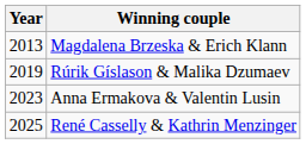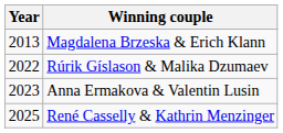Rúrik Gíslason & Malika Dzumaev | Year: 2019 -> 2022
